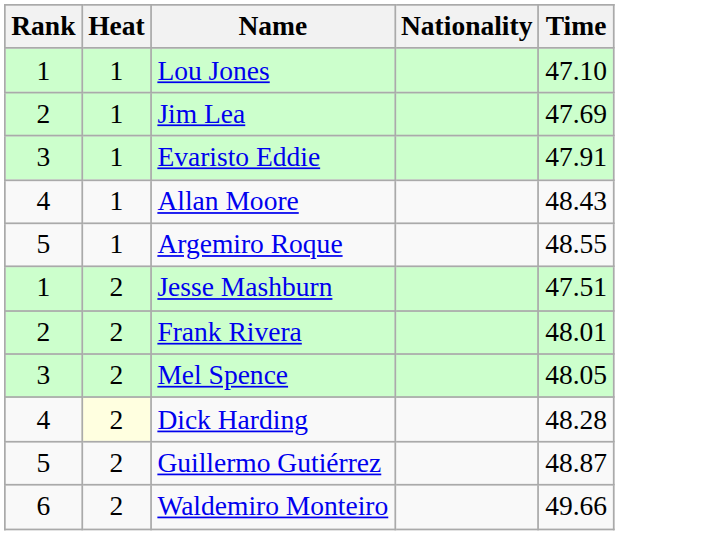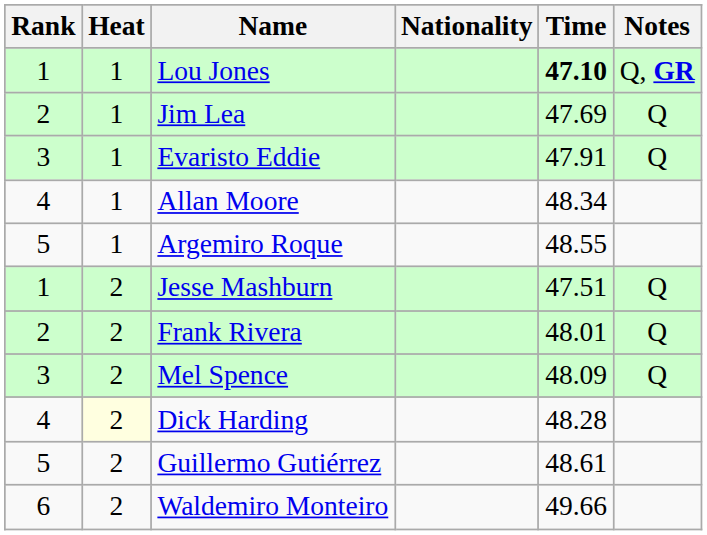+ column: Notes | Q, GR | Q | Q | Q | Q | Q
Lou Jones | Time: normal -> bold
Allan Moore | Time: 48.43 -> 48.34
Mel Spence | Time: 48.05 -> 48.09
Guillermo Gutiérrez | Time: 48.87 -> 48.61
